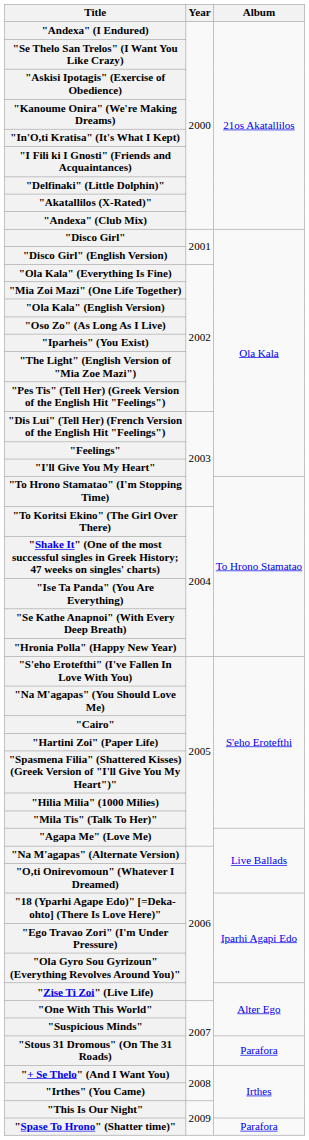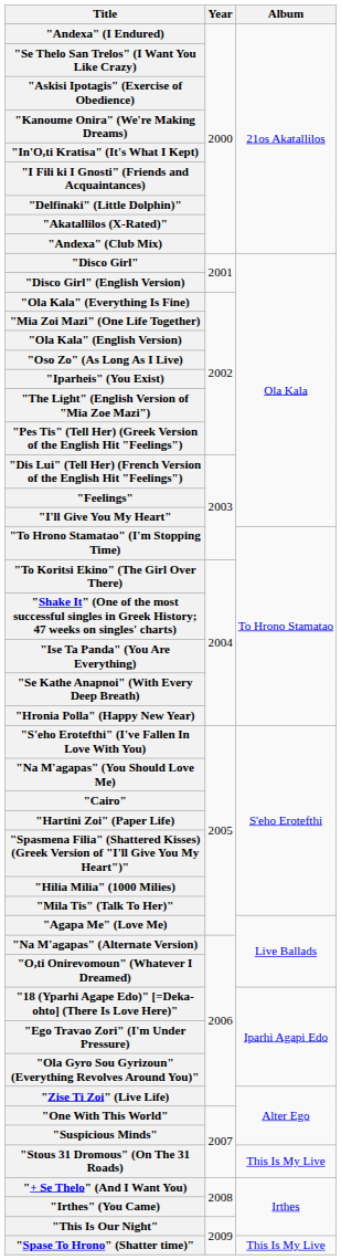"Stous 31 Dromous" (On The 31 Roads) | Album: Parafora -> This Is My Live
"Spase To Hrono" (Shatter time)" | Album: Parafora -> This Is My Live
